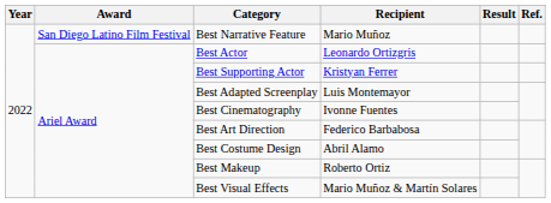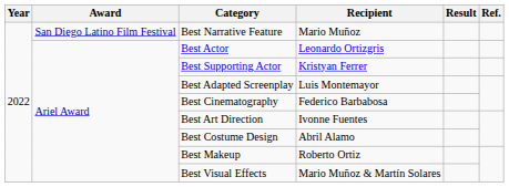Best Cinematography | Recipient: Ivonne Fuentes -> Federico Barbabosa
Best Art Direction | Recipient: Federico Barbabosa -> Ivonne Fuentes
